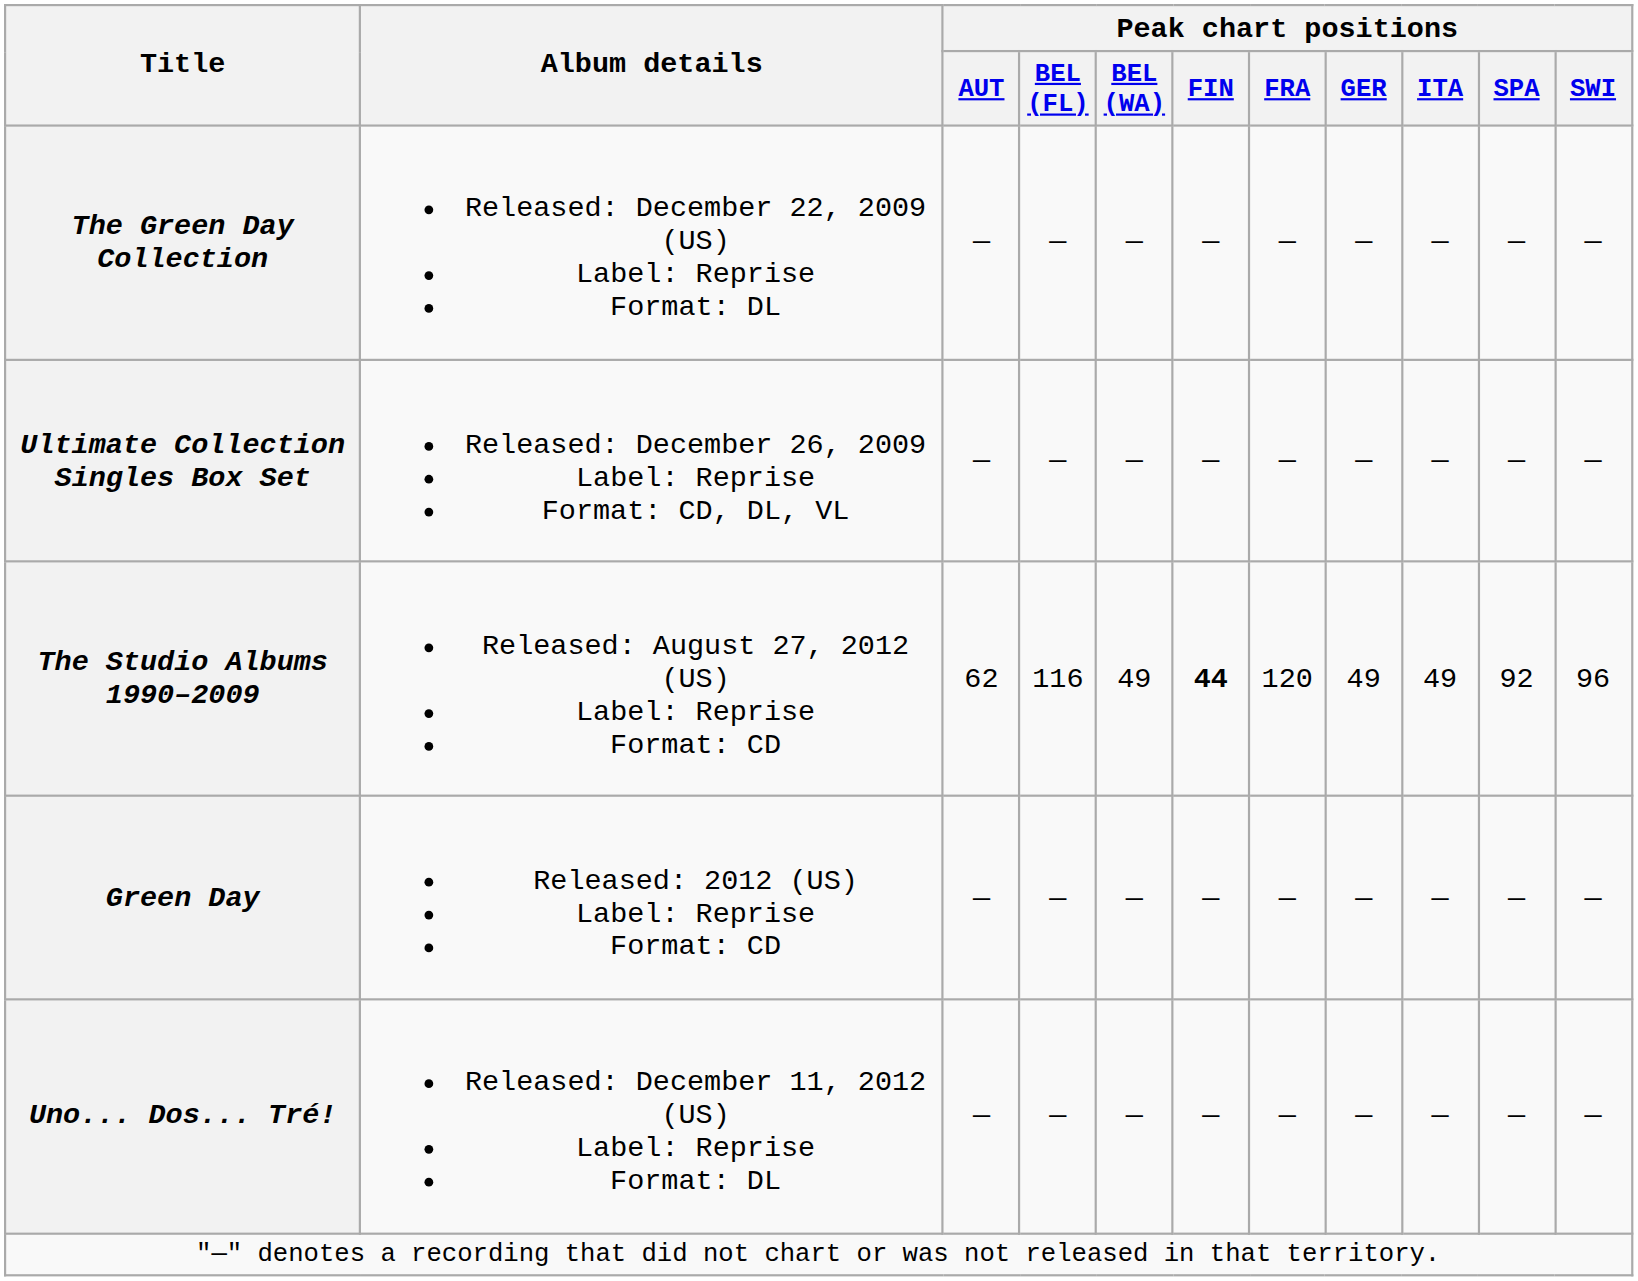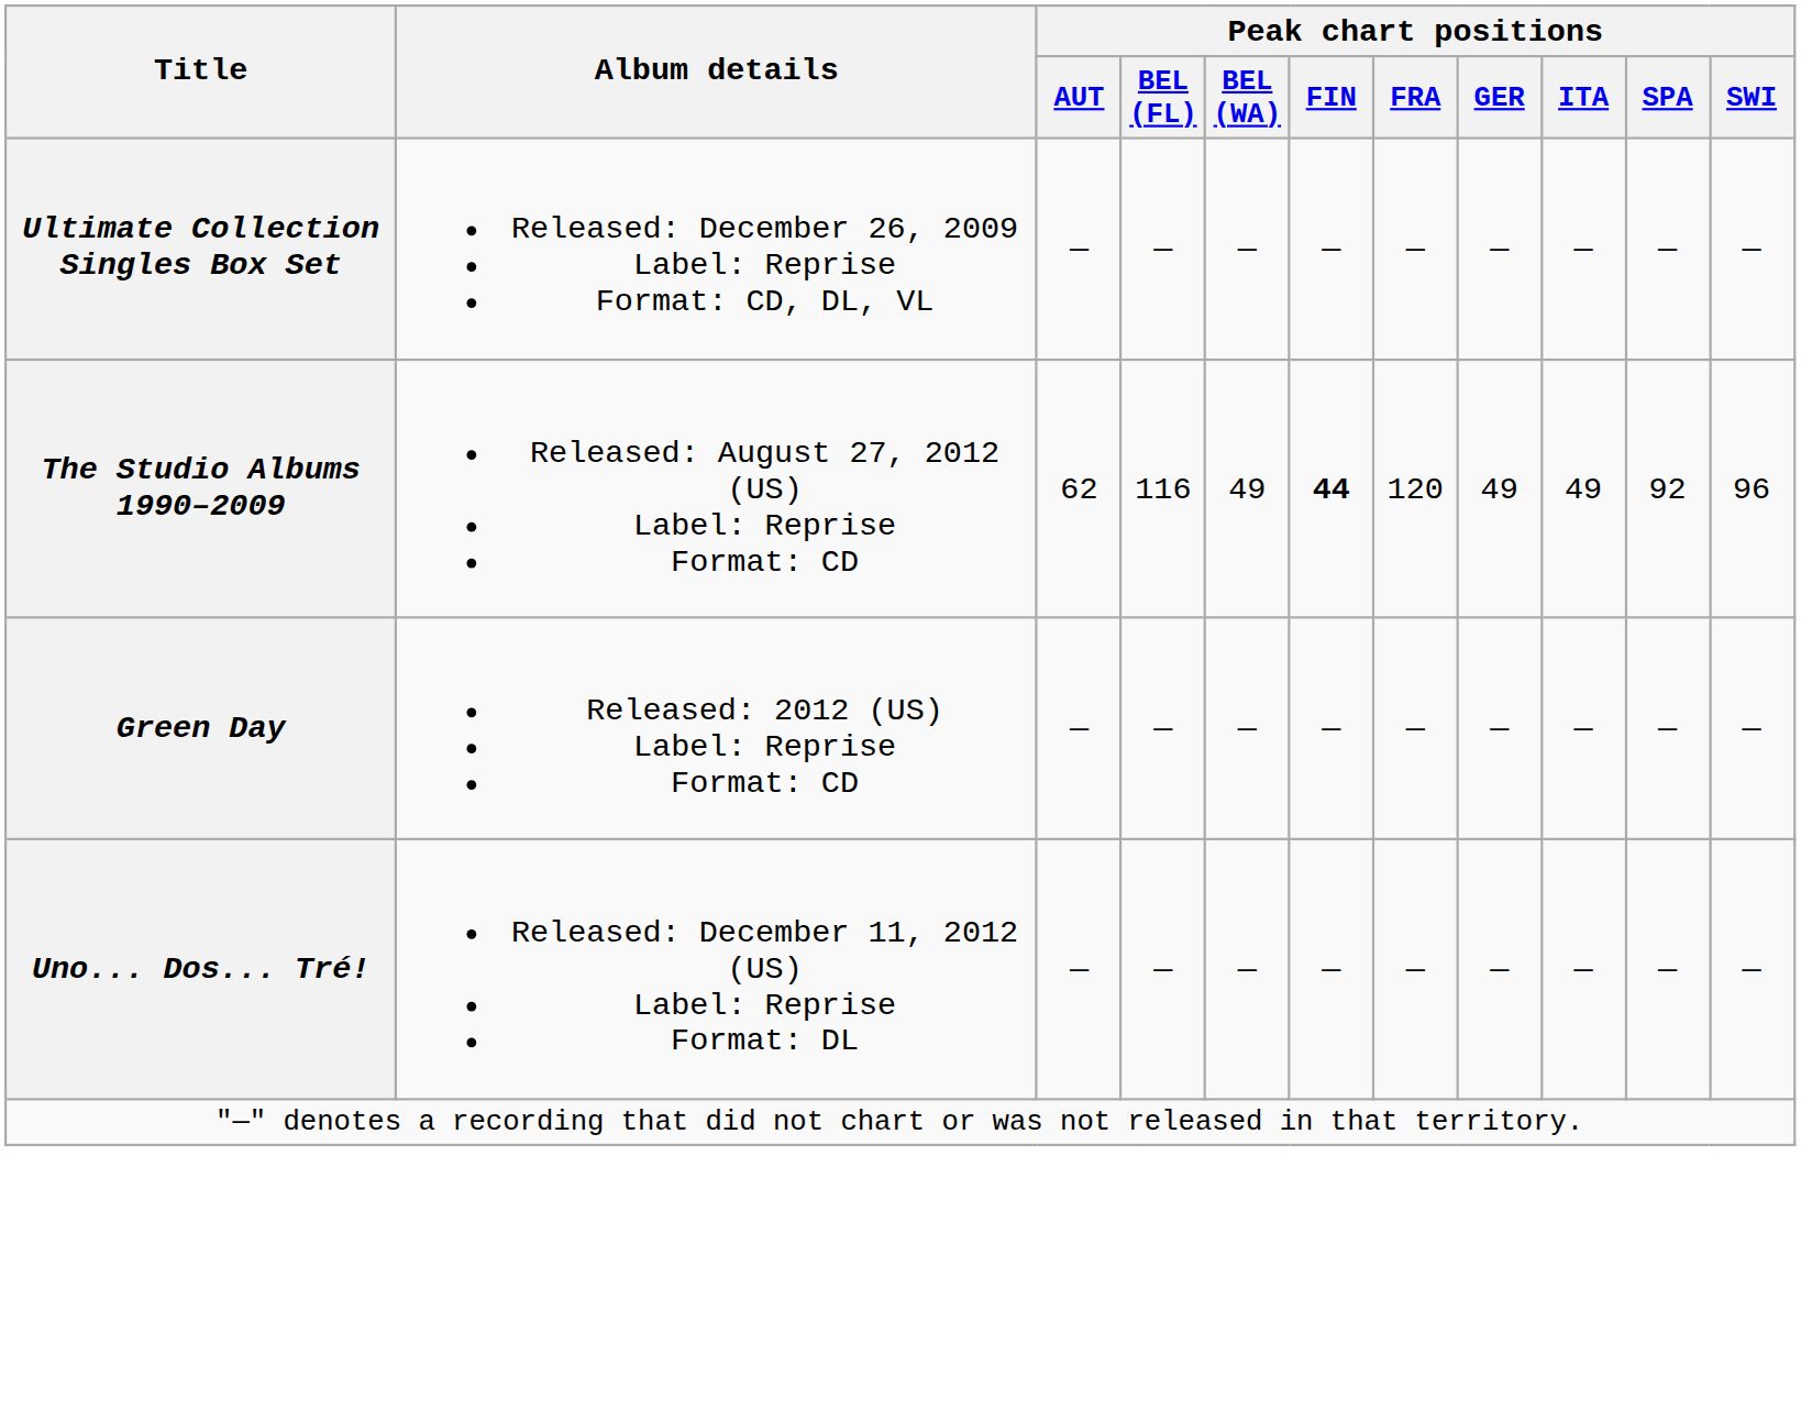- row: The Green Day Collection | Released: December 22, 2009 (US) Label: Reprise Format: DL | — | — | — | — | — | — | — | — | —
